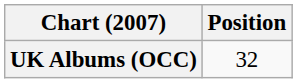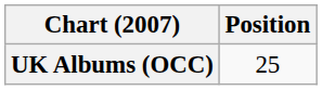UK Albums (OCC) | Position: 32 -> 25
